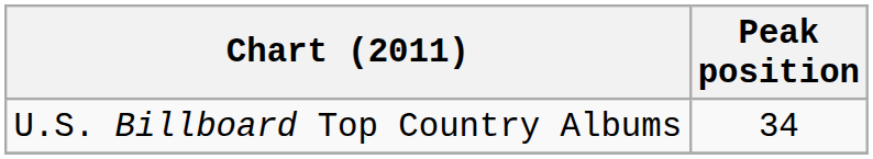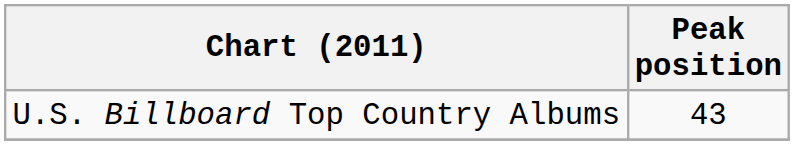U.S. Billboard Top Country Albums | Peak position: 34 -> 43
